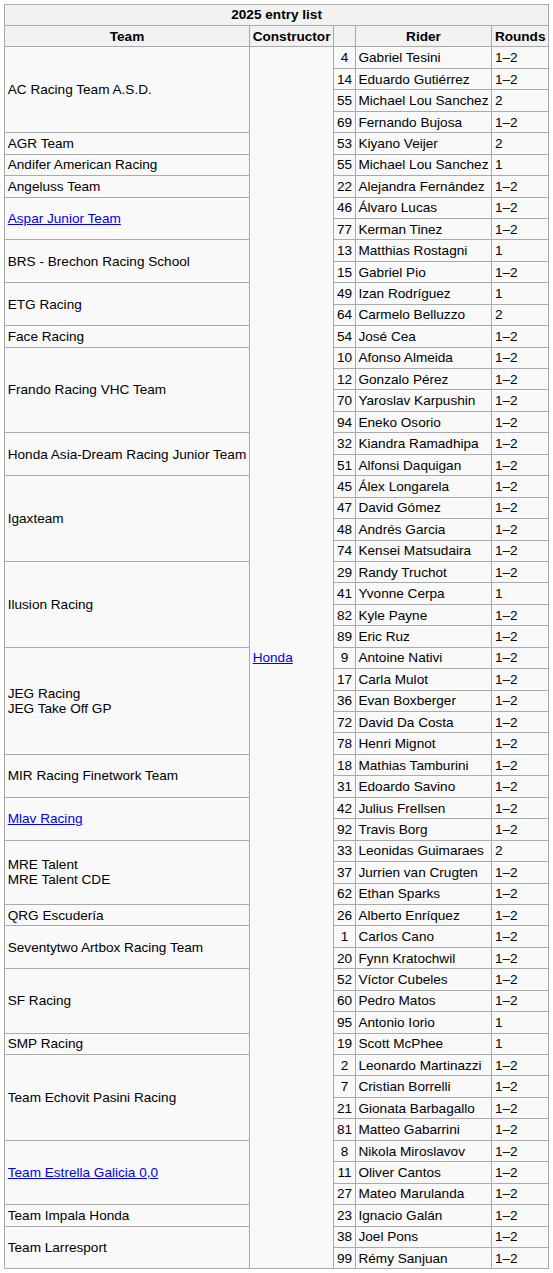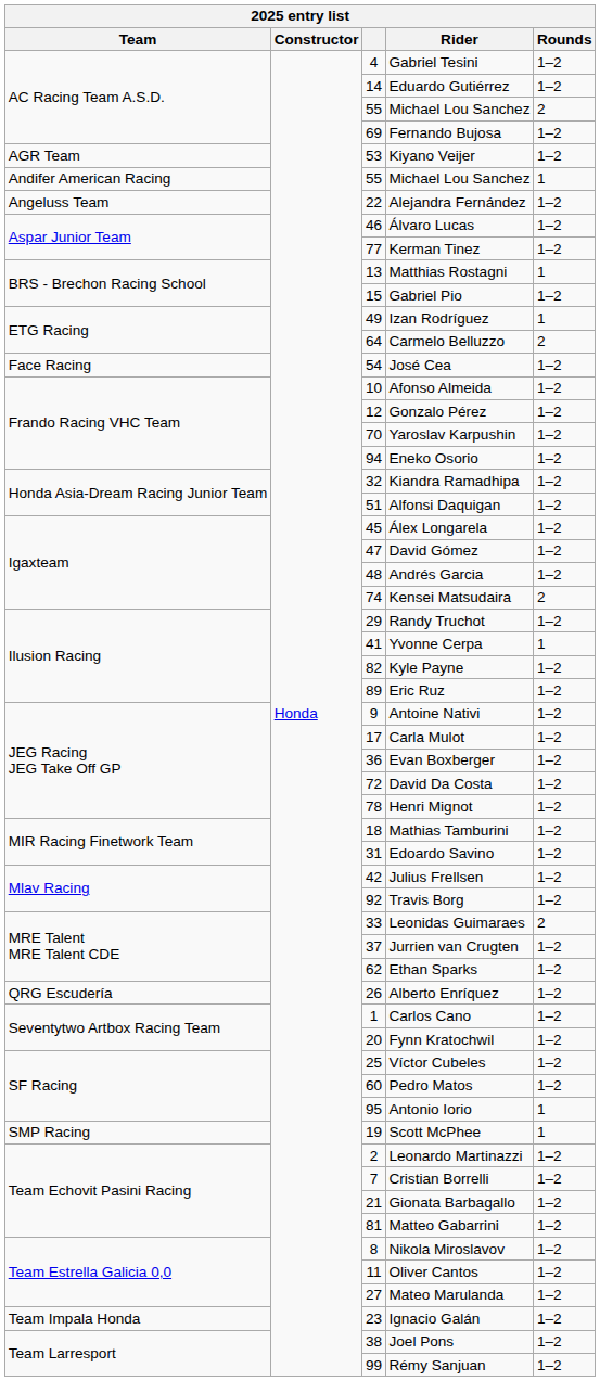Kiyano Veijer | Rounds: 2 -> 1–2
Kensei Matsudaira | Rounds: 1–2 -> 2
Víctor Cubeles | column 3: 52 -> 25
